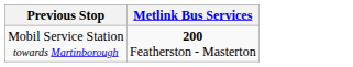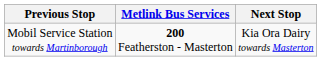+ column: Next Stop | Kia Ora Dairy towards Masterton
